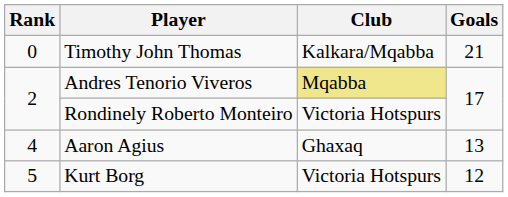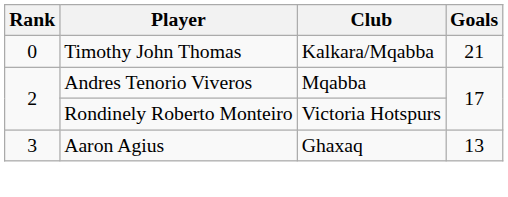Andres Tenorio Viveros | Club: khaki background -> no background
Aaron Agius | Rank: 4 -> 3
- row: 5 | Kurt Borg | Victoria Hotspurs | 12
